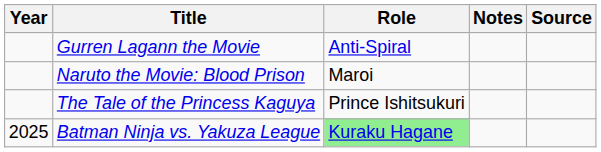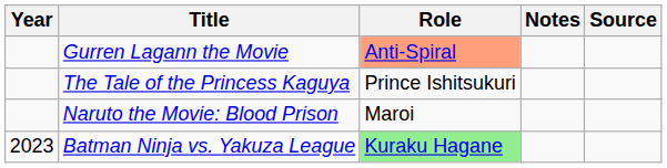Gurren Lagann the Movie | Role: no background -> lightsalmon background
rows swapped: Naruto the Movie: Blood Prison <-> The Tale of the Princess Kaguya
Batman Ninja vs. Yakuza League | Year: 2025 -> 2023
